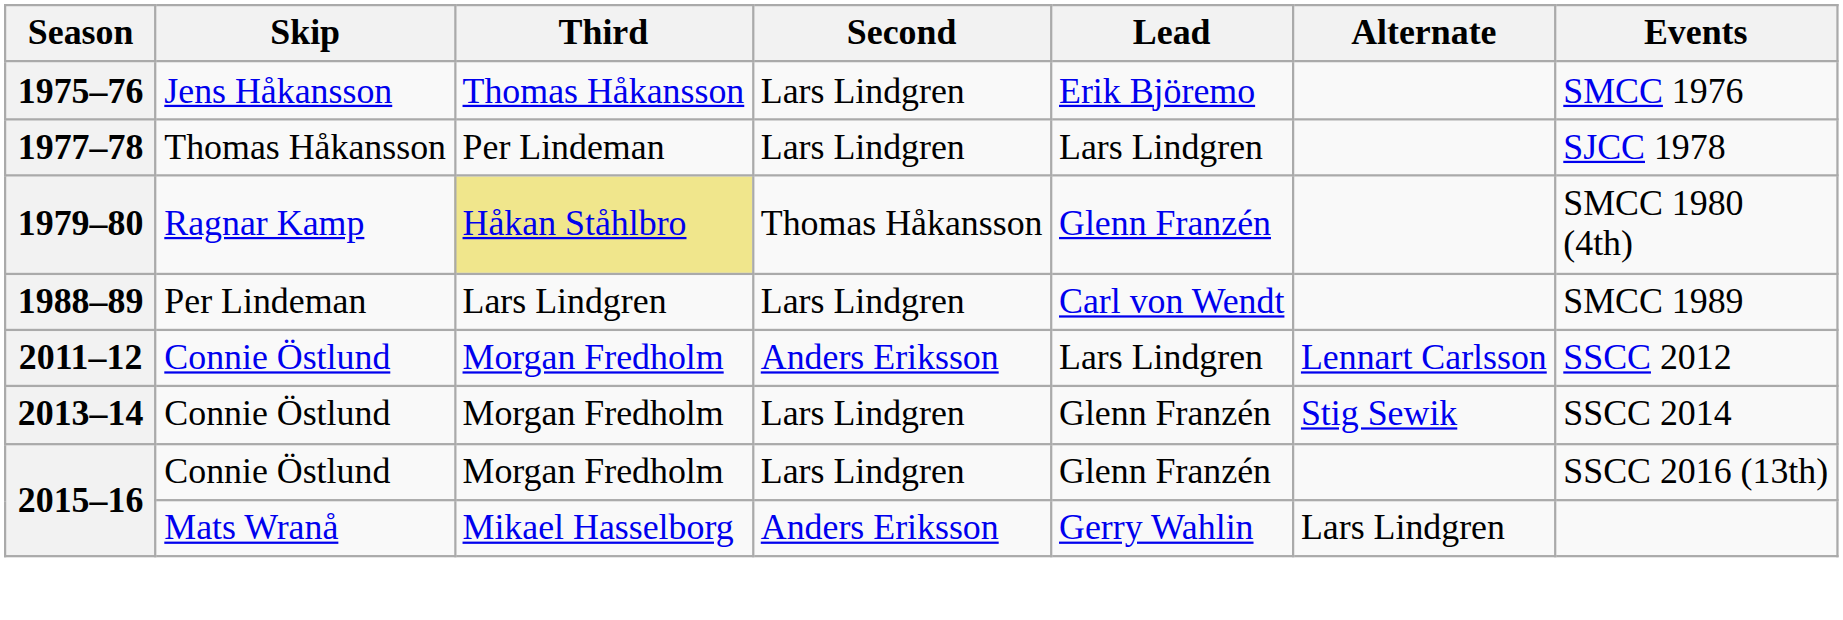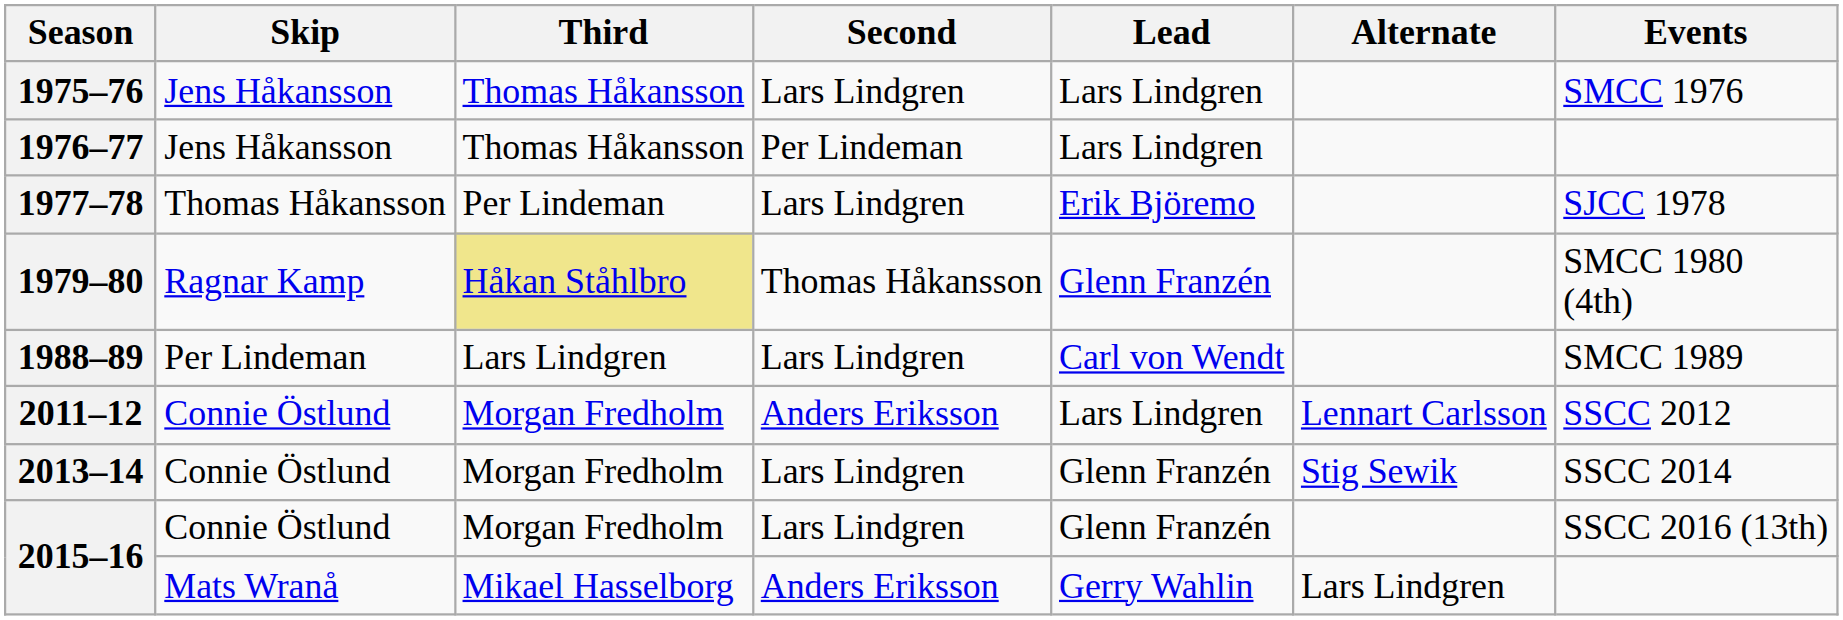1975–76 | Lead: Erik Björemo -> Lars Lindgren
+ row: 1976–77 | Jens Håkansson | Thomas Håkansson | Per Lindeman | Lars Lindgren
1977–78 | Lead: Lars Lindgren -> Erik Björemo
